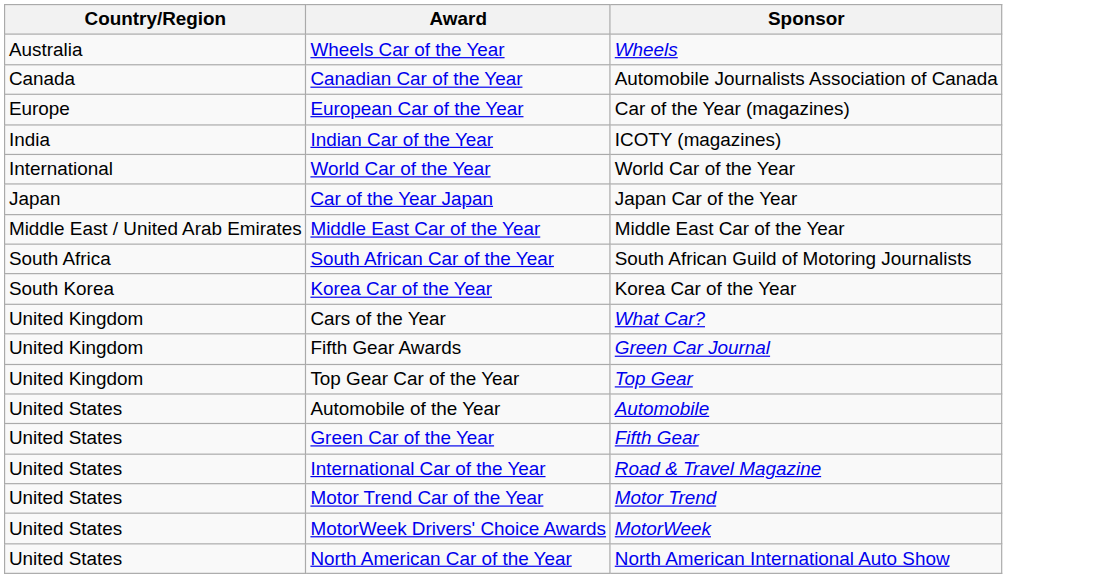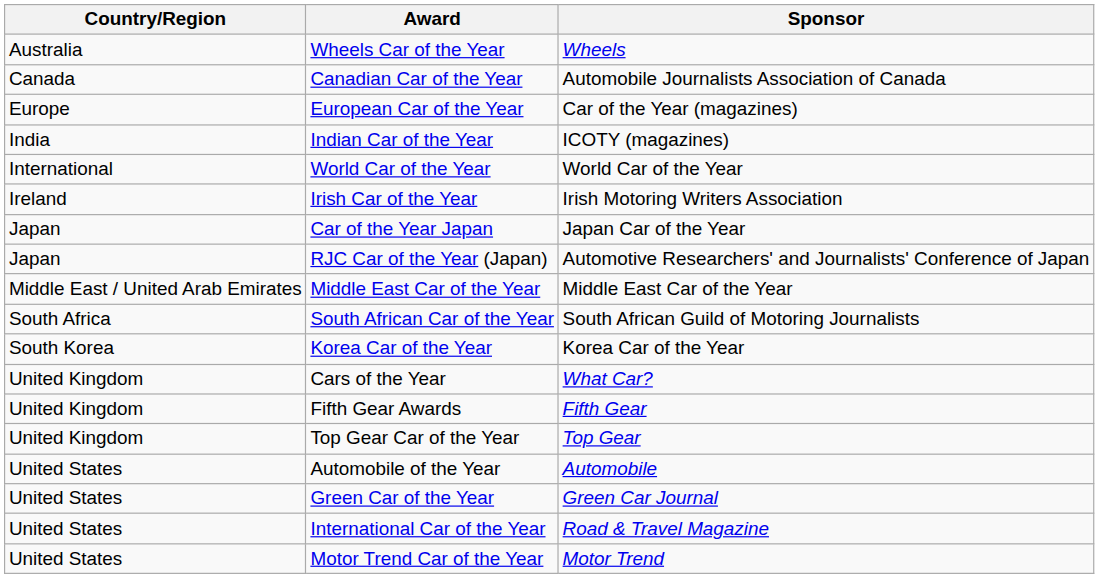+ row: Ireland | Irish Car of the Year | Irish Motoring Writers Association
+ row: Japan | RJC Car of the Year (Japan) | Automotive Researchers' and Journalists' Conference of Japan
Fifth Gear Awards | Sponsor: Green Car Journal -> Fifth Gear
Green Car of the Year | Sponsor: Fifth Gear -> Green Car Journal
- row: United States | MotorWeek Drivers' Choice Awards | MotorWeek
- row: United States | North American Car of the Year | North American International Auto Show
